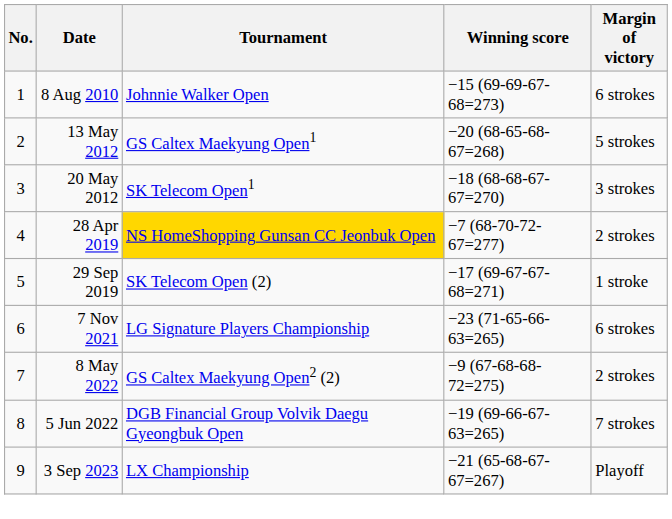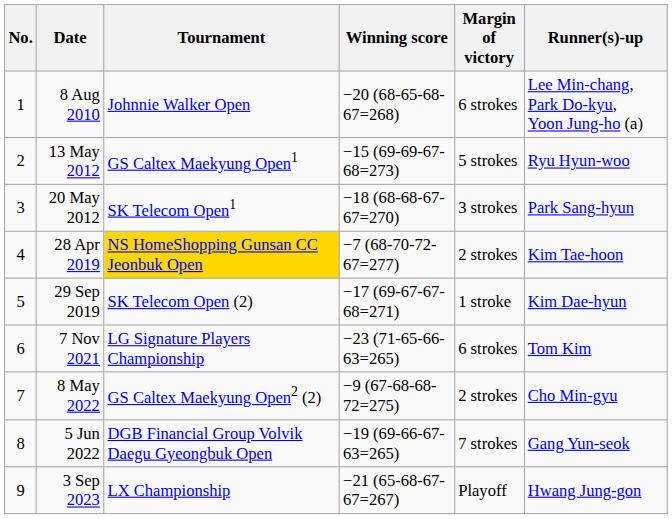+ column: Runner(s)-up | Lee Min-chang, Park Do-kyu, Yoon Jung-ho (a) | Ryu Hyun-woo | Park Sang-hyun | Kim Tae-hoon | Kim Dae-hyun | Tom Kim | Cho Min-gyu | Gang Yun-seok | Hwang Jung-gon
8 Aug 2010 | Winning score: −15 (69-69-67-68=273) -> −20 (68-65-68-67=268)
13 May 2012 | Winning score: −20 (68-65-68-67=268) -> −15 (69-69-67-68=273)
